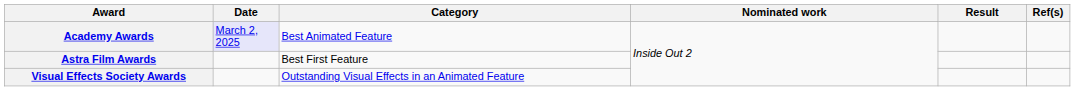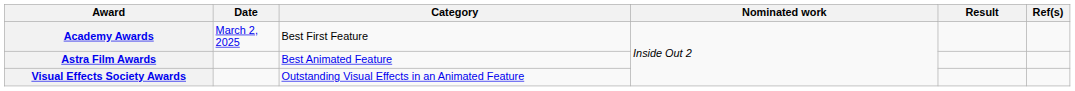Academy Awards | Date: lavender background -> no background
Academy Awards | Category: Best Animated Feature -> Best First Feature
Astra Film Awards | Category: Best First Feature -> Best Animated Feature
